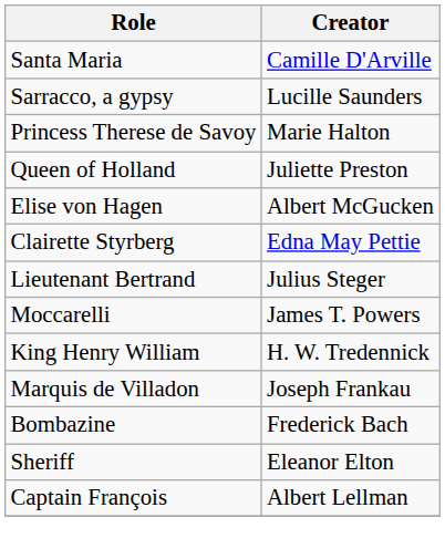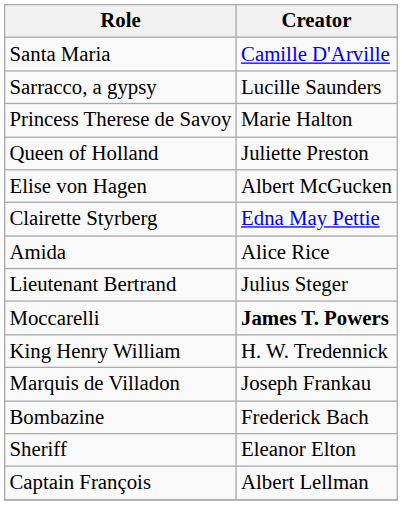+ row: Amida | Alice Rice
Moccarelli | Creator: normal -> bold
